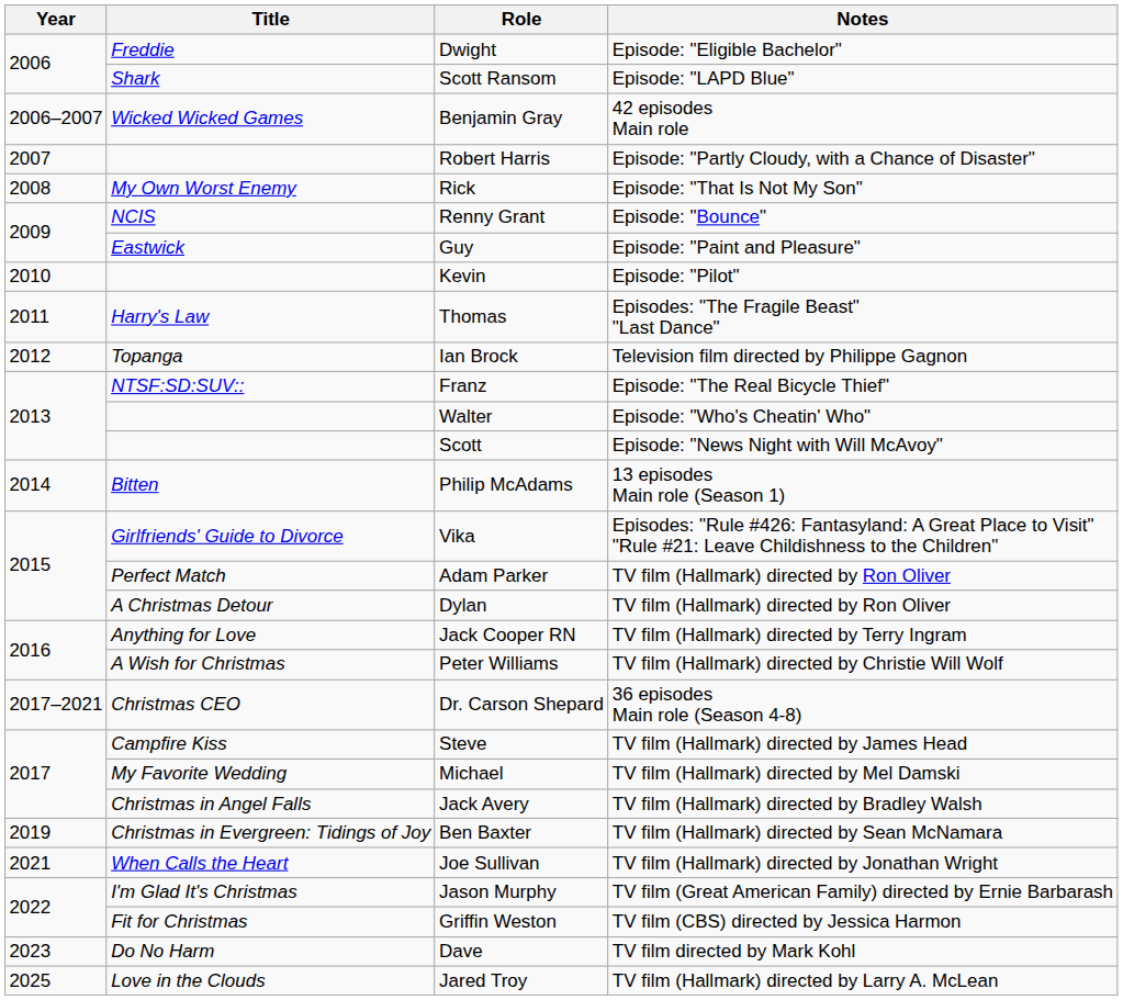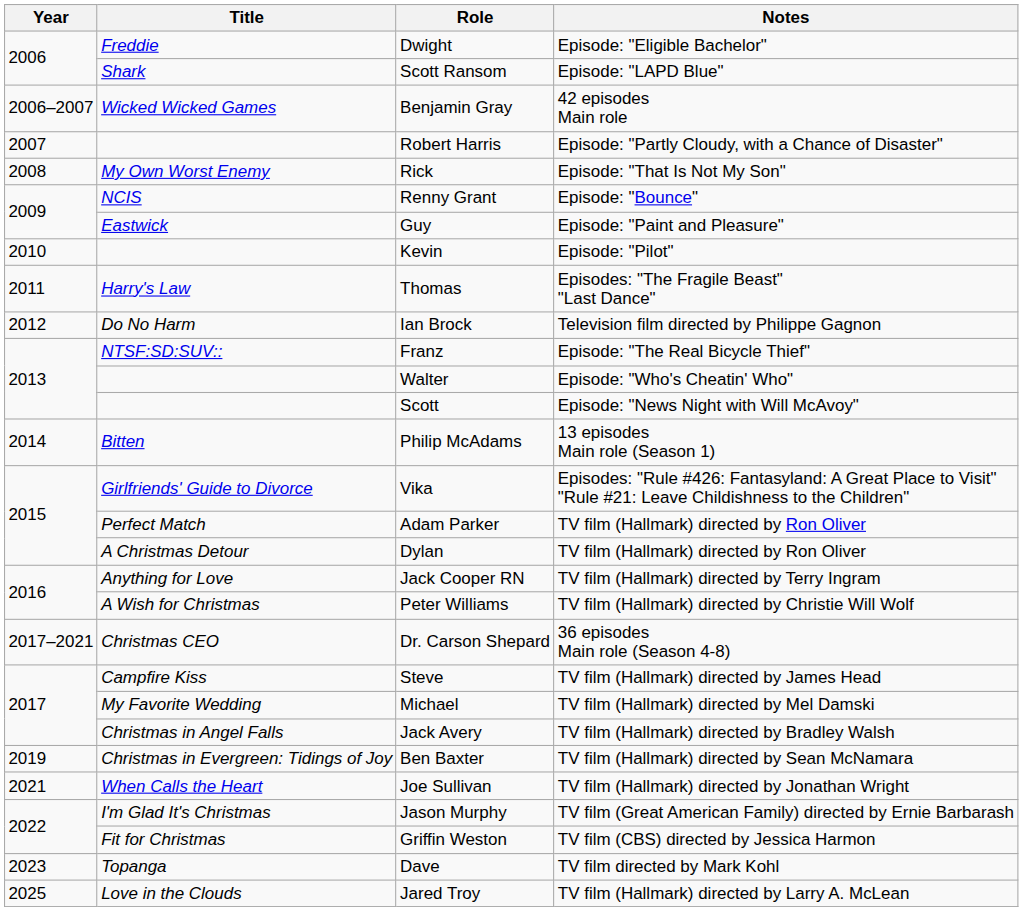Ian Brock | Title: Topanga -> Do No Harm
Dave | Title: Do No Harm -> Topanga
